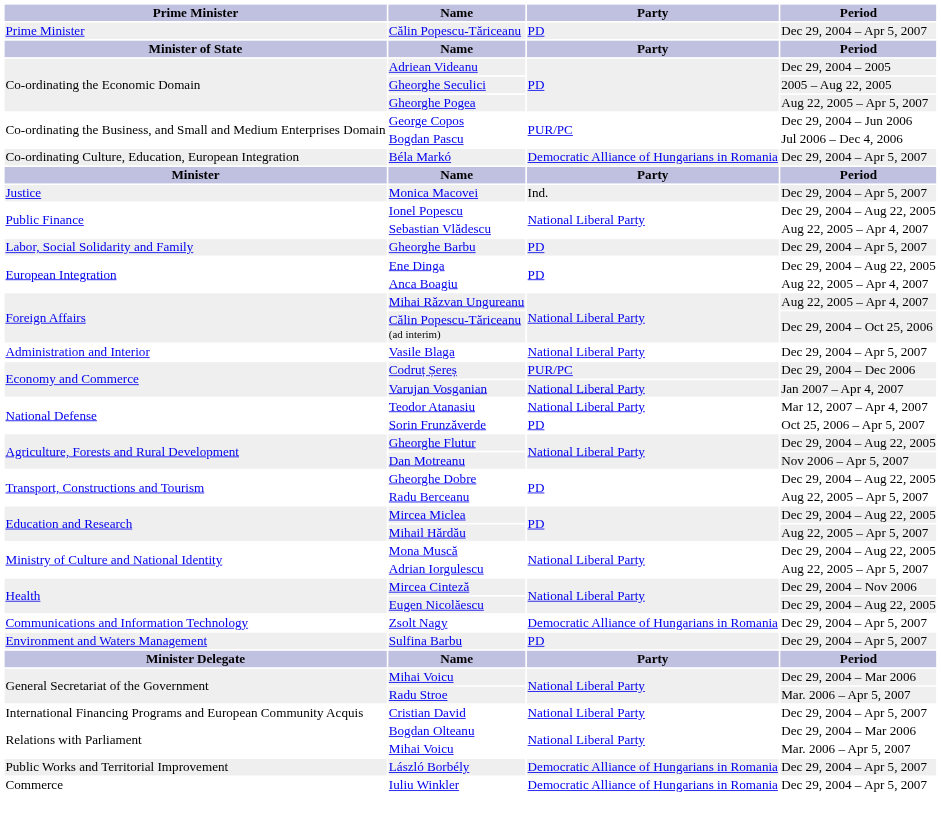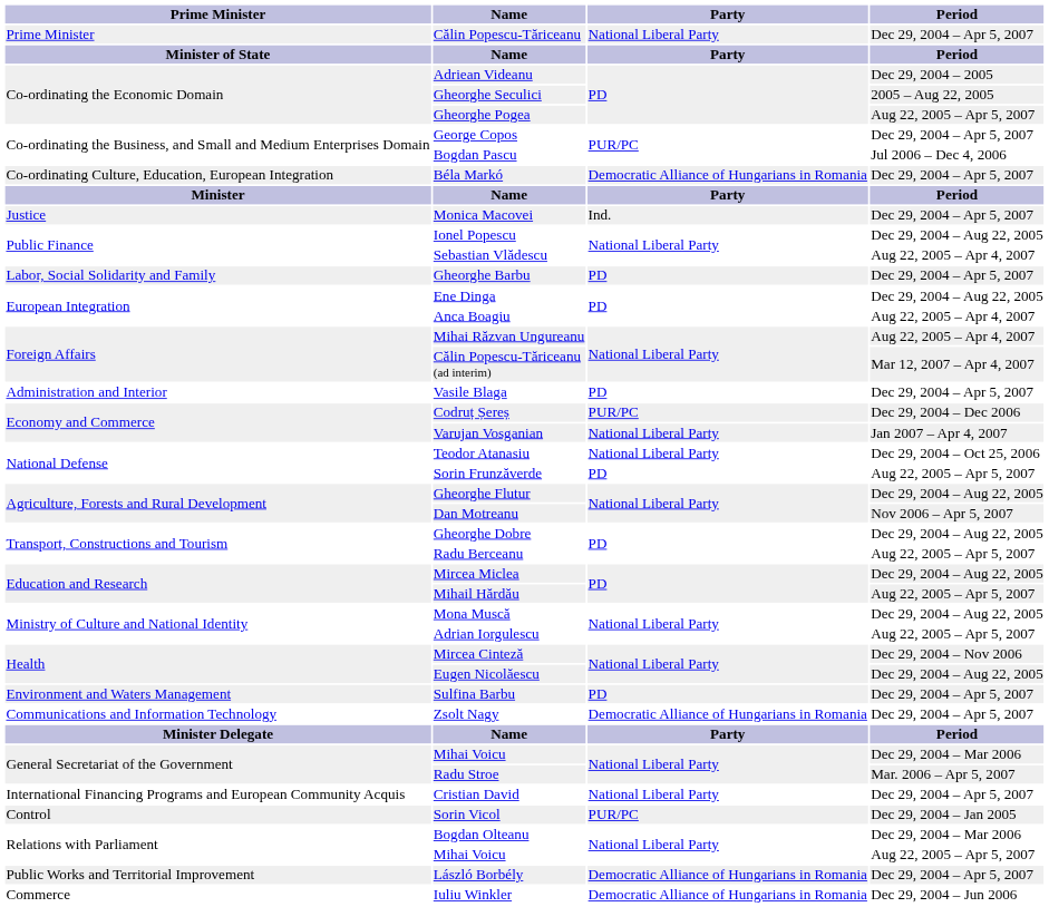Călin Popescu-Tăriceanu | Party: PD -> National Liberal Party
George Copos | Period: Dec 29, 2004 – Jun 2006 -> Dec 29, 2004 – Apr 5, 2007
Călin Popescu-Tăriceanu (ad interim) | Period: Dec 29, 2004 – Oct 25, 2006 -> Mar 12, 2007 – Apr 4, 2007
Vasile Blaga | Party: National Liberal Party -> PD
Teodor Atanasiu | Period: Mar 12, 2007 – Apr 4, 2007 -> Dec 29, 2004 – Oct 25, 2006
Sorin Frunzăverde | Period: Oct 25, 2006 – Apr 5, 2007 -> Aug 22, 2005 – Apr 5, 2007
rows swapped: Zsolt Nagy <-> Sulfina Barbu
+ row: Control | Sorin Vicol | PUR/PC | Dec 29, 2004 – Jan 2005
Relations with Parliament / Mihai Voicu | Period: Mar. 2006 – Apr 5, 2007 -> Aug 22, 2005 – Apr 5, 2007
Iuliu Winkler | Period: Dec 29, 2004 – Apr 5, 2007 -> Dec 29, 2004 – Jun 2006
